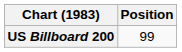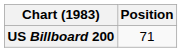US Billboard 200 | Position: 99 -> 71
